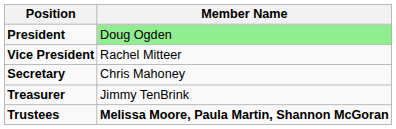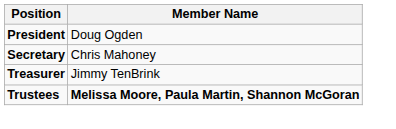President | Member Name: lightgreen background -> no background
- row: Vice President | Rachel Mitteer
